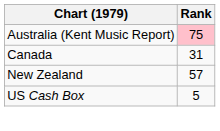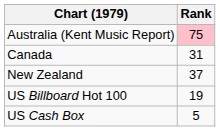New Zealand | Rank: 57 -> 37
+ row: US Billboard Hot 100 | 19
